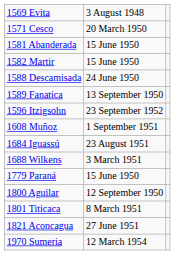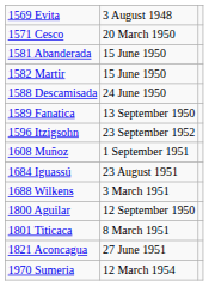- row: 1779 Paraná | 15 June 1950
